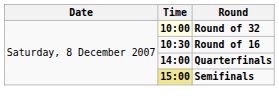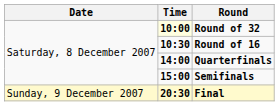Semifinals | Time: khaki background -> no background
+ row: Sunday, 9 December 2007 | 20:30 | Final
